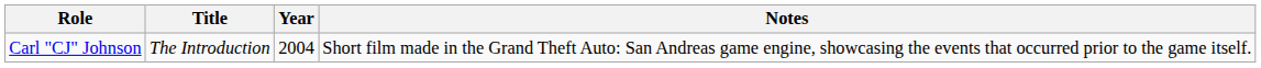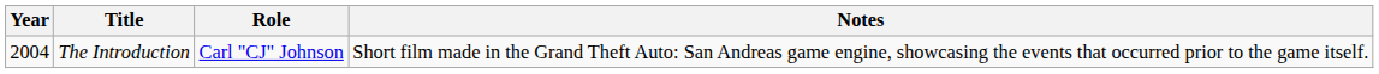columns swapped: Year <-> Role
